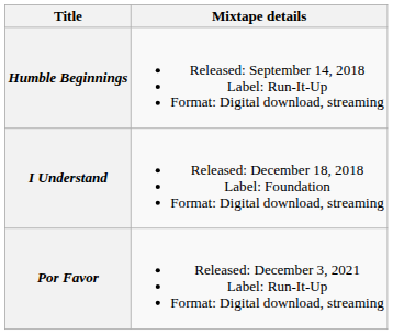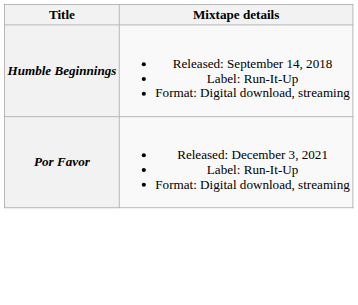- row: I Understand | Released: December 18, 2018 Label: Foundation Format: Digital download, streaming
